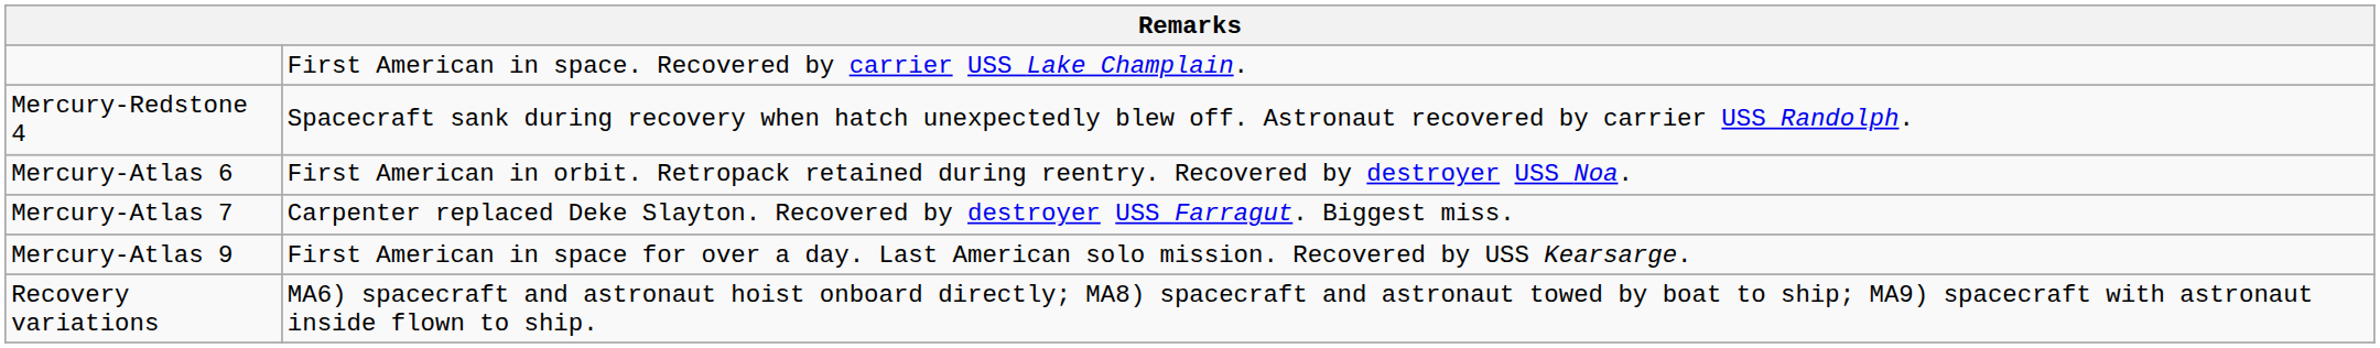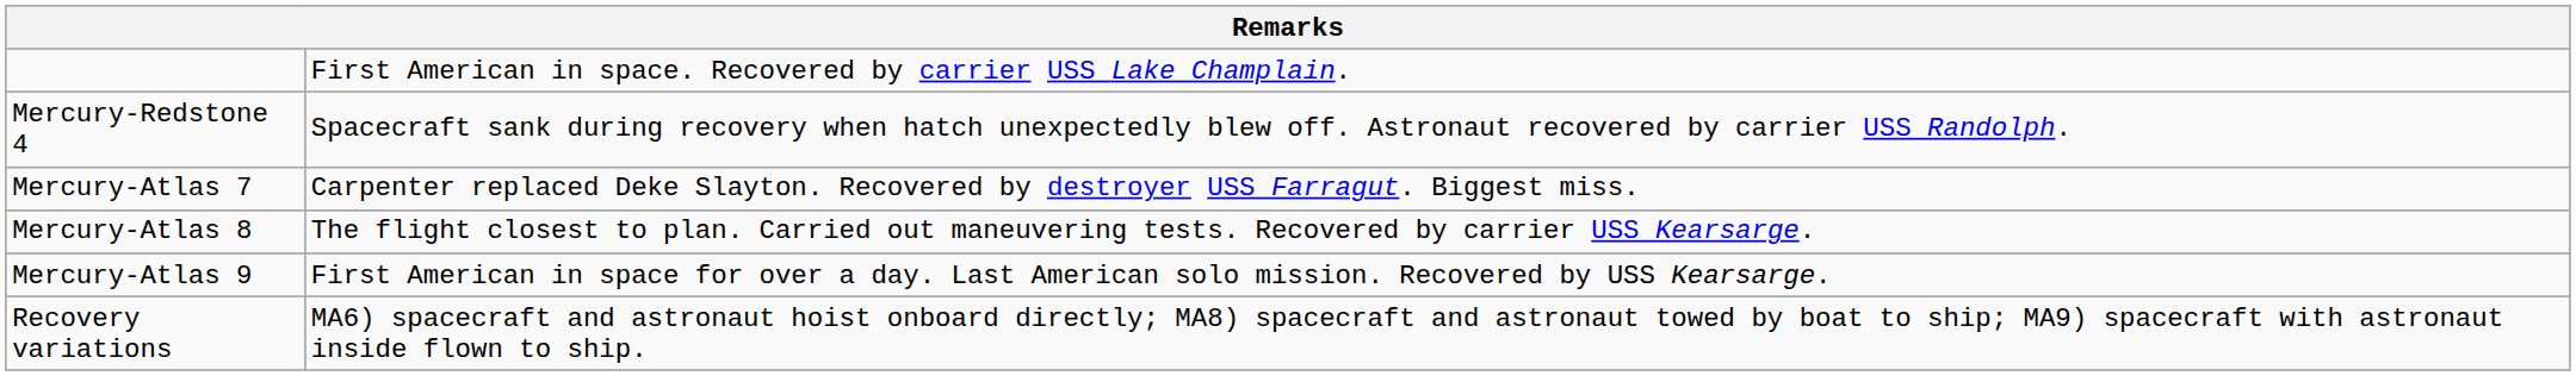- row: Mercury-Atlas 6 | First American in orbit. Retropack retained during reentry. Recovered by destroyer USS Noa.
+ row: Mercury-Atlas 8 | The flight closest to plan. Carried out maneuvering tests. Recovered by carrier USS Kearsarge.
